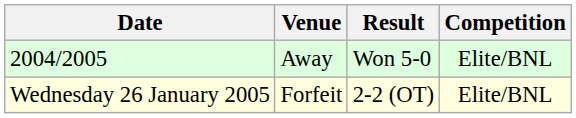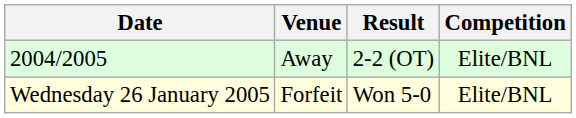2004/2005 | Result: Won 5-0 -> 2-2 (OT)
Wednesday 26 January 2005 | Result: 2-2 (OT) -> Won 5-0
